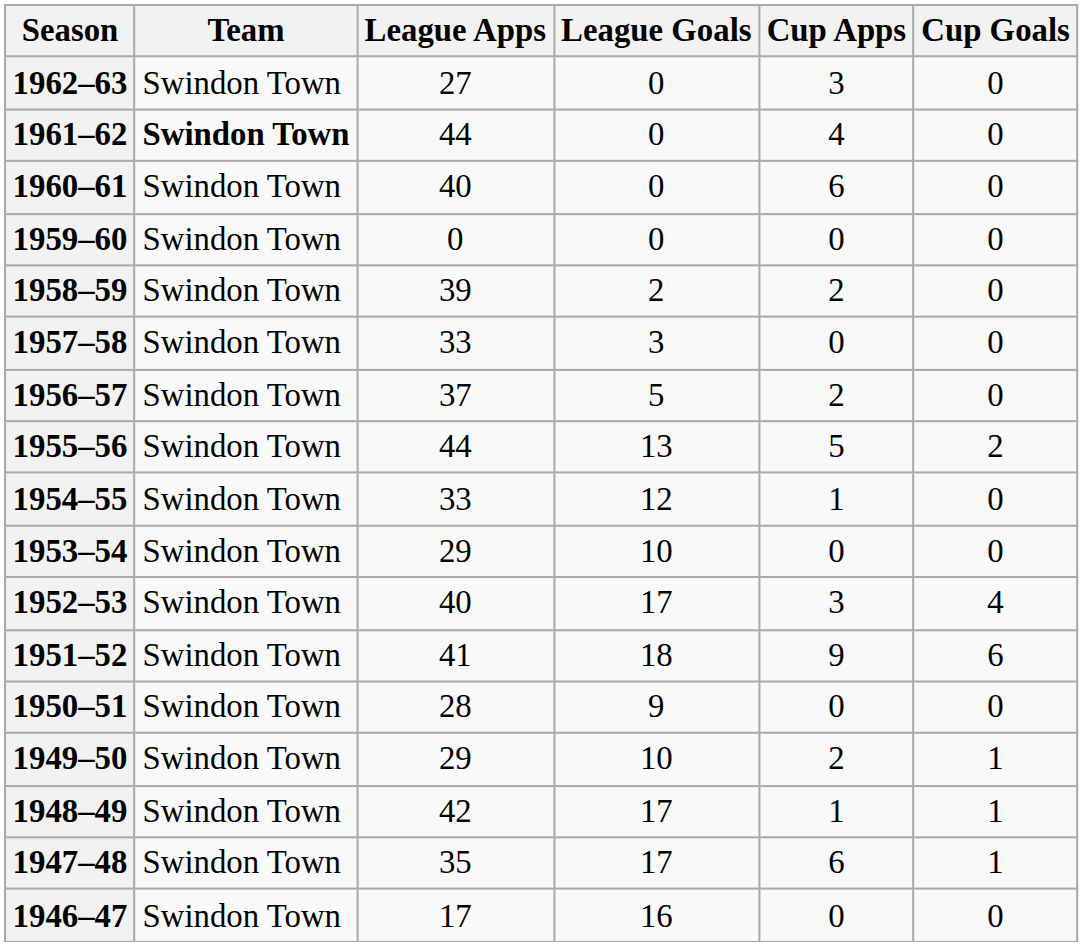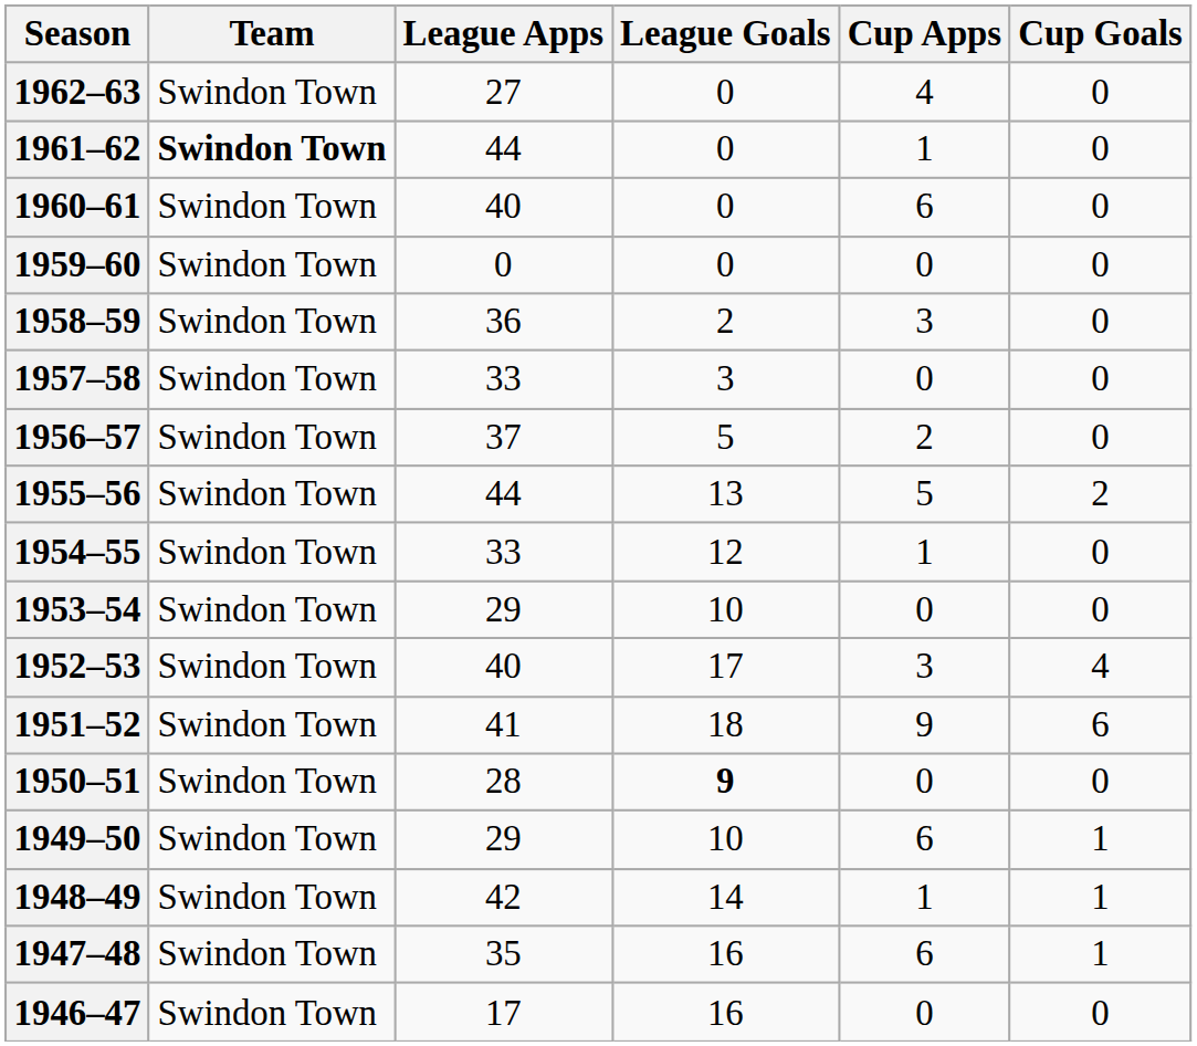1962–63 | Cup Apps: 3 -> 4
1961–62 | Cup Apps: 4 -> 1
1958–59 | League Apps: 39 -> 36
1958–59 | Cup Apps: 2 -> 3
1950–51 | League Goals: normal -> bold
1949–50 | Cup Apps: 2 -> 6
1948–49 | League Goals: 17 -> 14
1947–48 | League Goals: 17 -> 16
